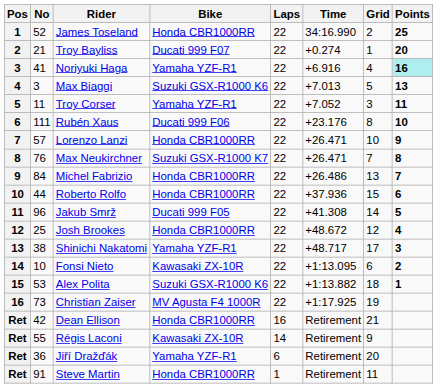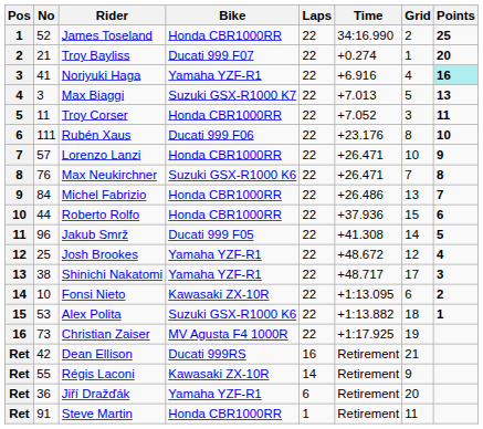Max Biaggi | Bike: Suzuki GSX-R1000 K6 -> Suzuki GSX-R1000 K7
Troy Corser | Bike: Yamaha YZF-R1 -> Honda CBR1000RR
Max Neukirchner | Bike: Suzuki GSX-R1000 K7 -> Suzuki GSX-R1000 K6
Josh Brookes | Bike: Honda CBR1000RR -> Yamaha YZF-R1
Dean Ellison | Bike: Honda CBR1000RR -> Ducati 999RS
